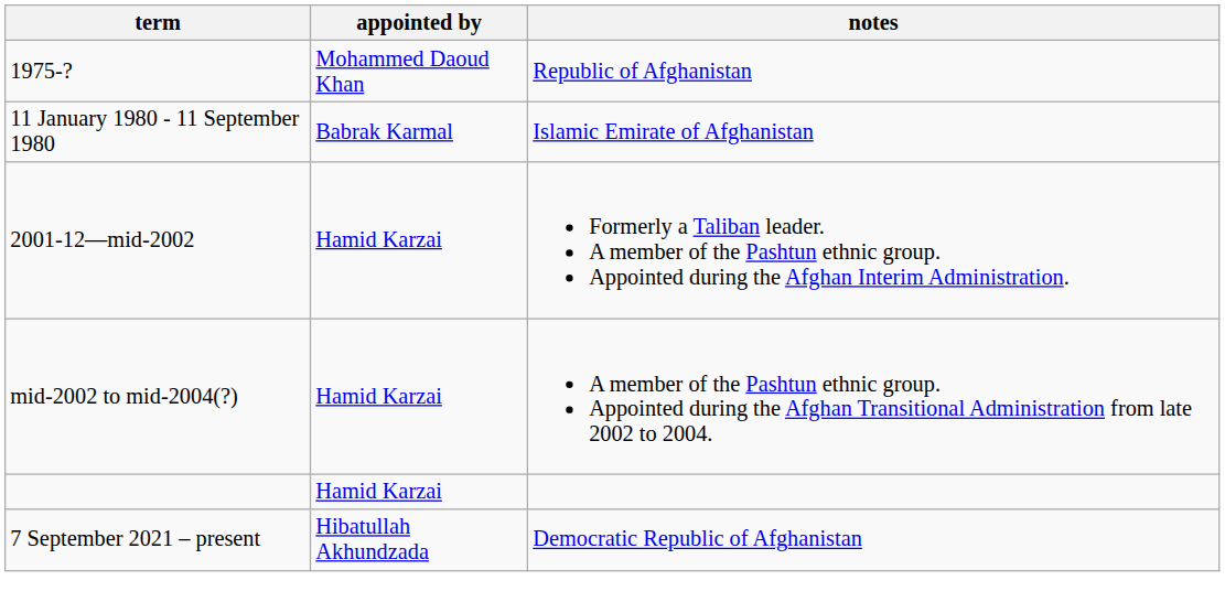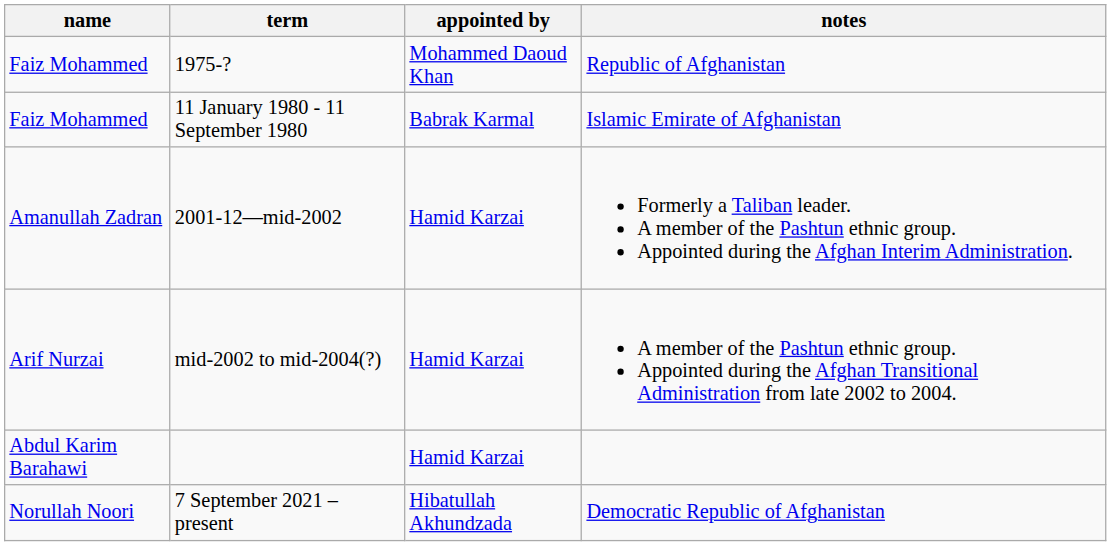+ column: name | Faiz Mohammed | Faiz Mohammed | Amanullah Zadran | Arif Nurzai | Abdul Karim Barahawi | Norullah Noori
